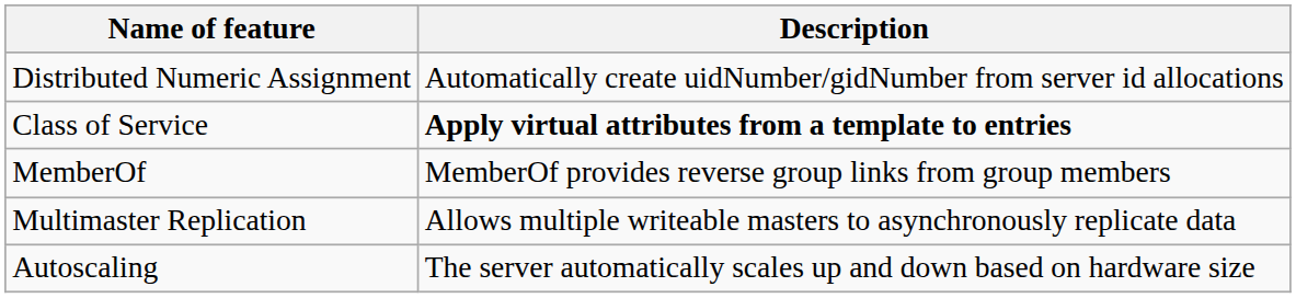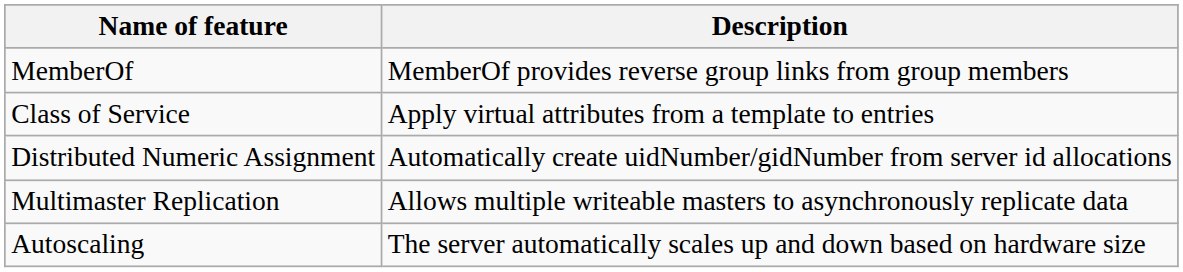rows swapped: MemberOf <-> Distributed Numeric Assignment
Class of Service | Description: bold -> normal
